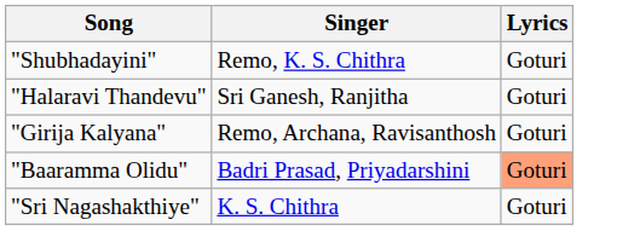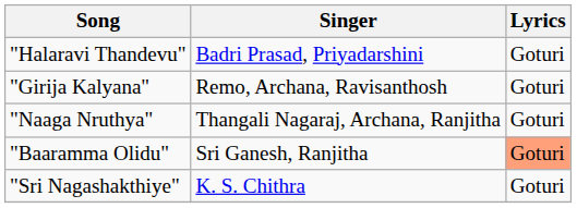- row: "Shubhadayini" | Remo, K. S. Chithra | Goturi
"Halaravi Thandevu" | Singer: Sri Ganesh, Ranjitha -> Badri Prasad, Priyadarshini
+ row: "Naaga Nruthya" | Thangali Nagaraj, Archana, Ranjitha | Goturi
"Baaramma Olidu" | Singer: Badri Prasad, Priyadarshini -> Sri Ganesh, Ranjitha
